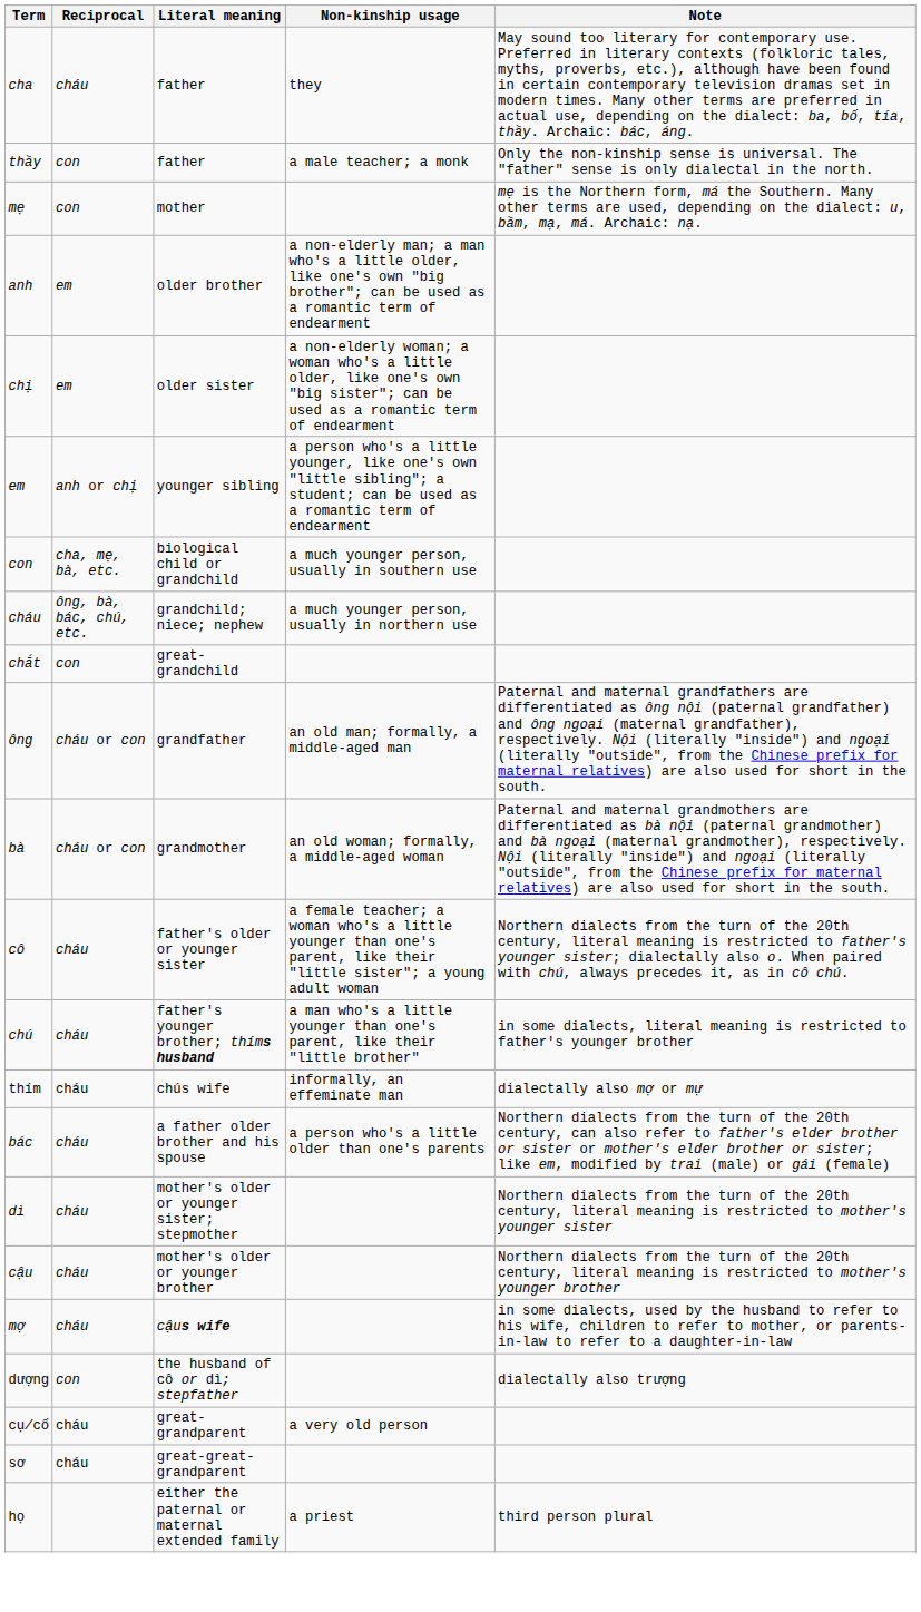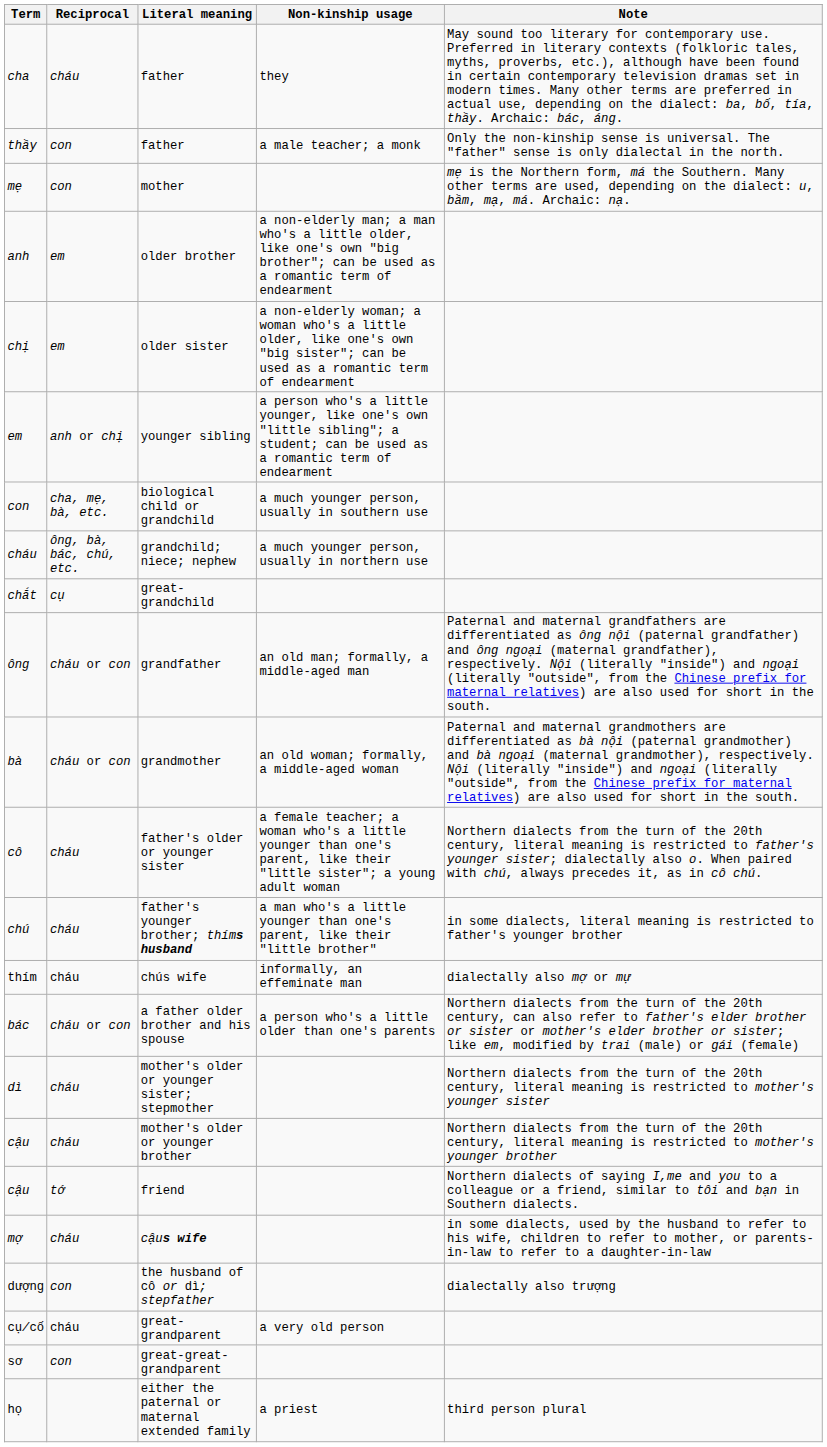chắt | Reciprocal: con -> cụ
bác | Reciprocal: cháu -> cháu or con
+ row: cậu | tớ | friend | Northern dialects of saying I,me and you to a colleague or a friend, similar to tôi and bạn in Southern dialects.
sơ | Reciprocal: cháu -> con
